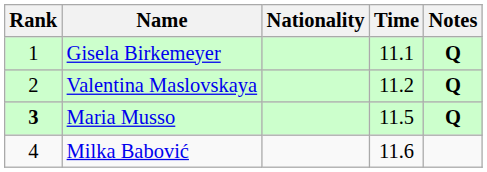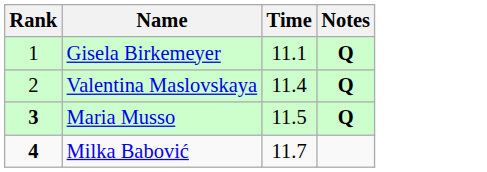- column: Nationality
Valentina Maslovskaya | Time: 11.2 -> 11.4
Milka Babović | Rank: normal -> bold
Milka Babović | Time: 11.6 -> 11.7
